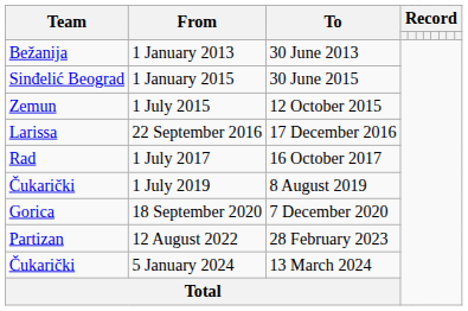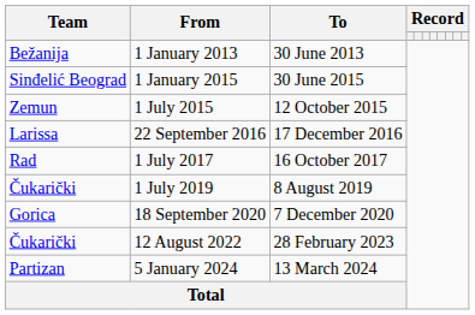12 August 2022 | Team: Partizan -> Čukarički
5 January 2024 | Team: Čukarički -> Partizan
